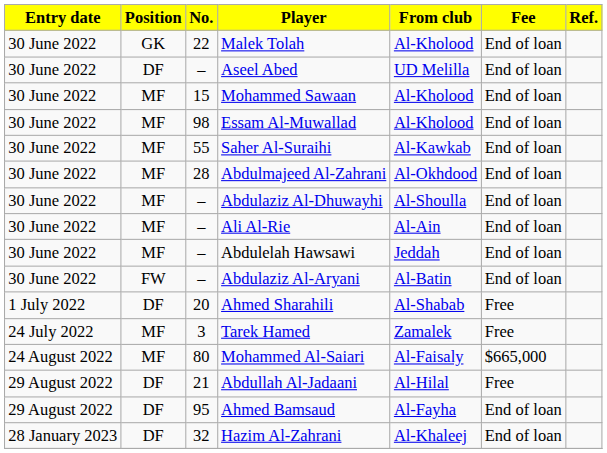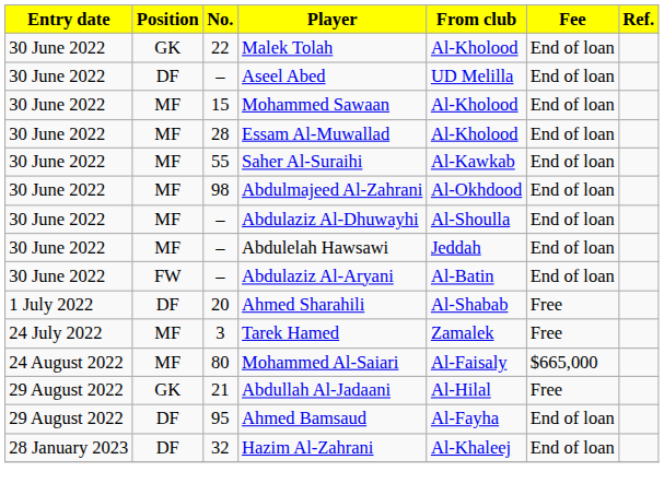Essam Al-Muwallad | No.: 98 -> 28
Abdulmajeed Al-Zahrani | No.: 28 -> 98
- row: 30 June 2022 | MF | – | Ali Al-Rie | Al-Ain | End of loan
Abdullah Al-Jadaani | Position: DF -> GK
